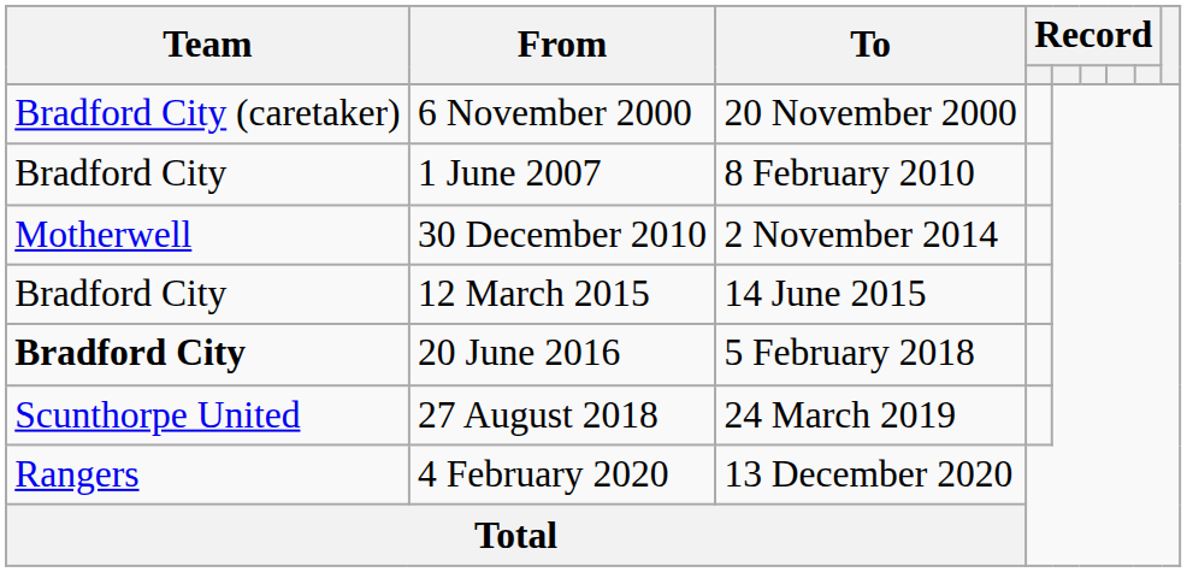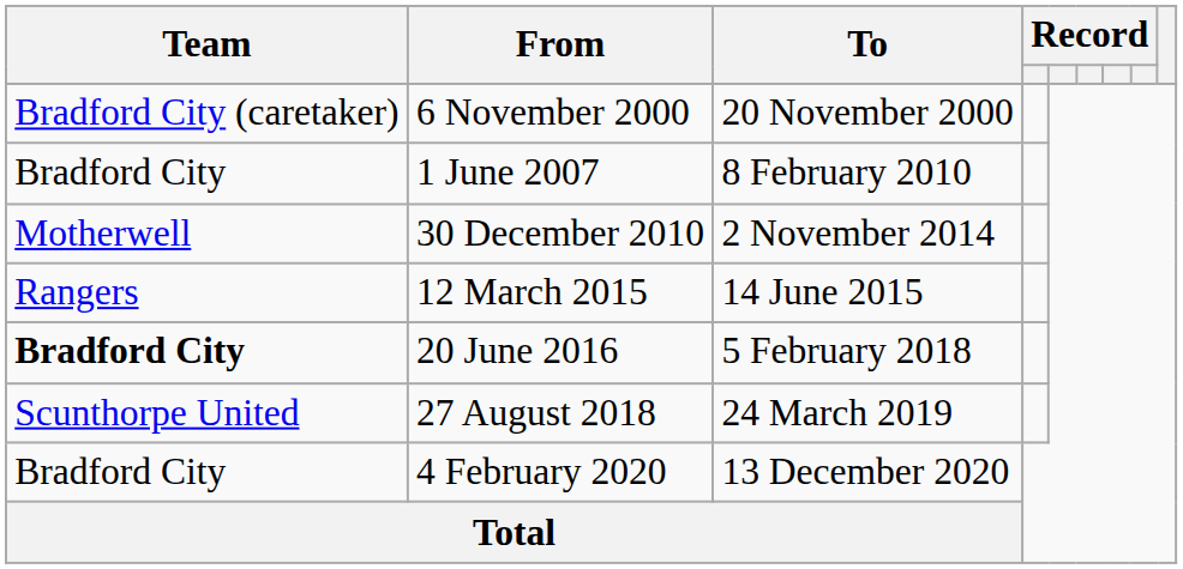12 March 2015 | Team: Bradford City -> Rangers
4 February 2020 | Team: Rangers -> Bradford City
